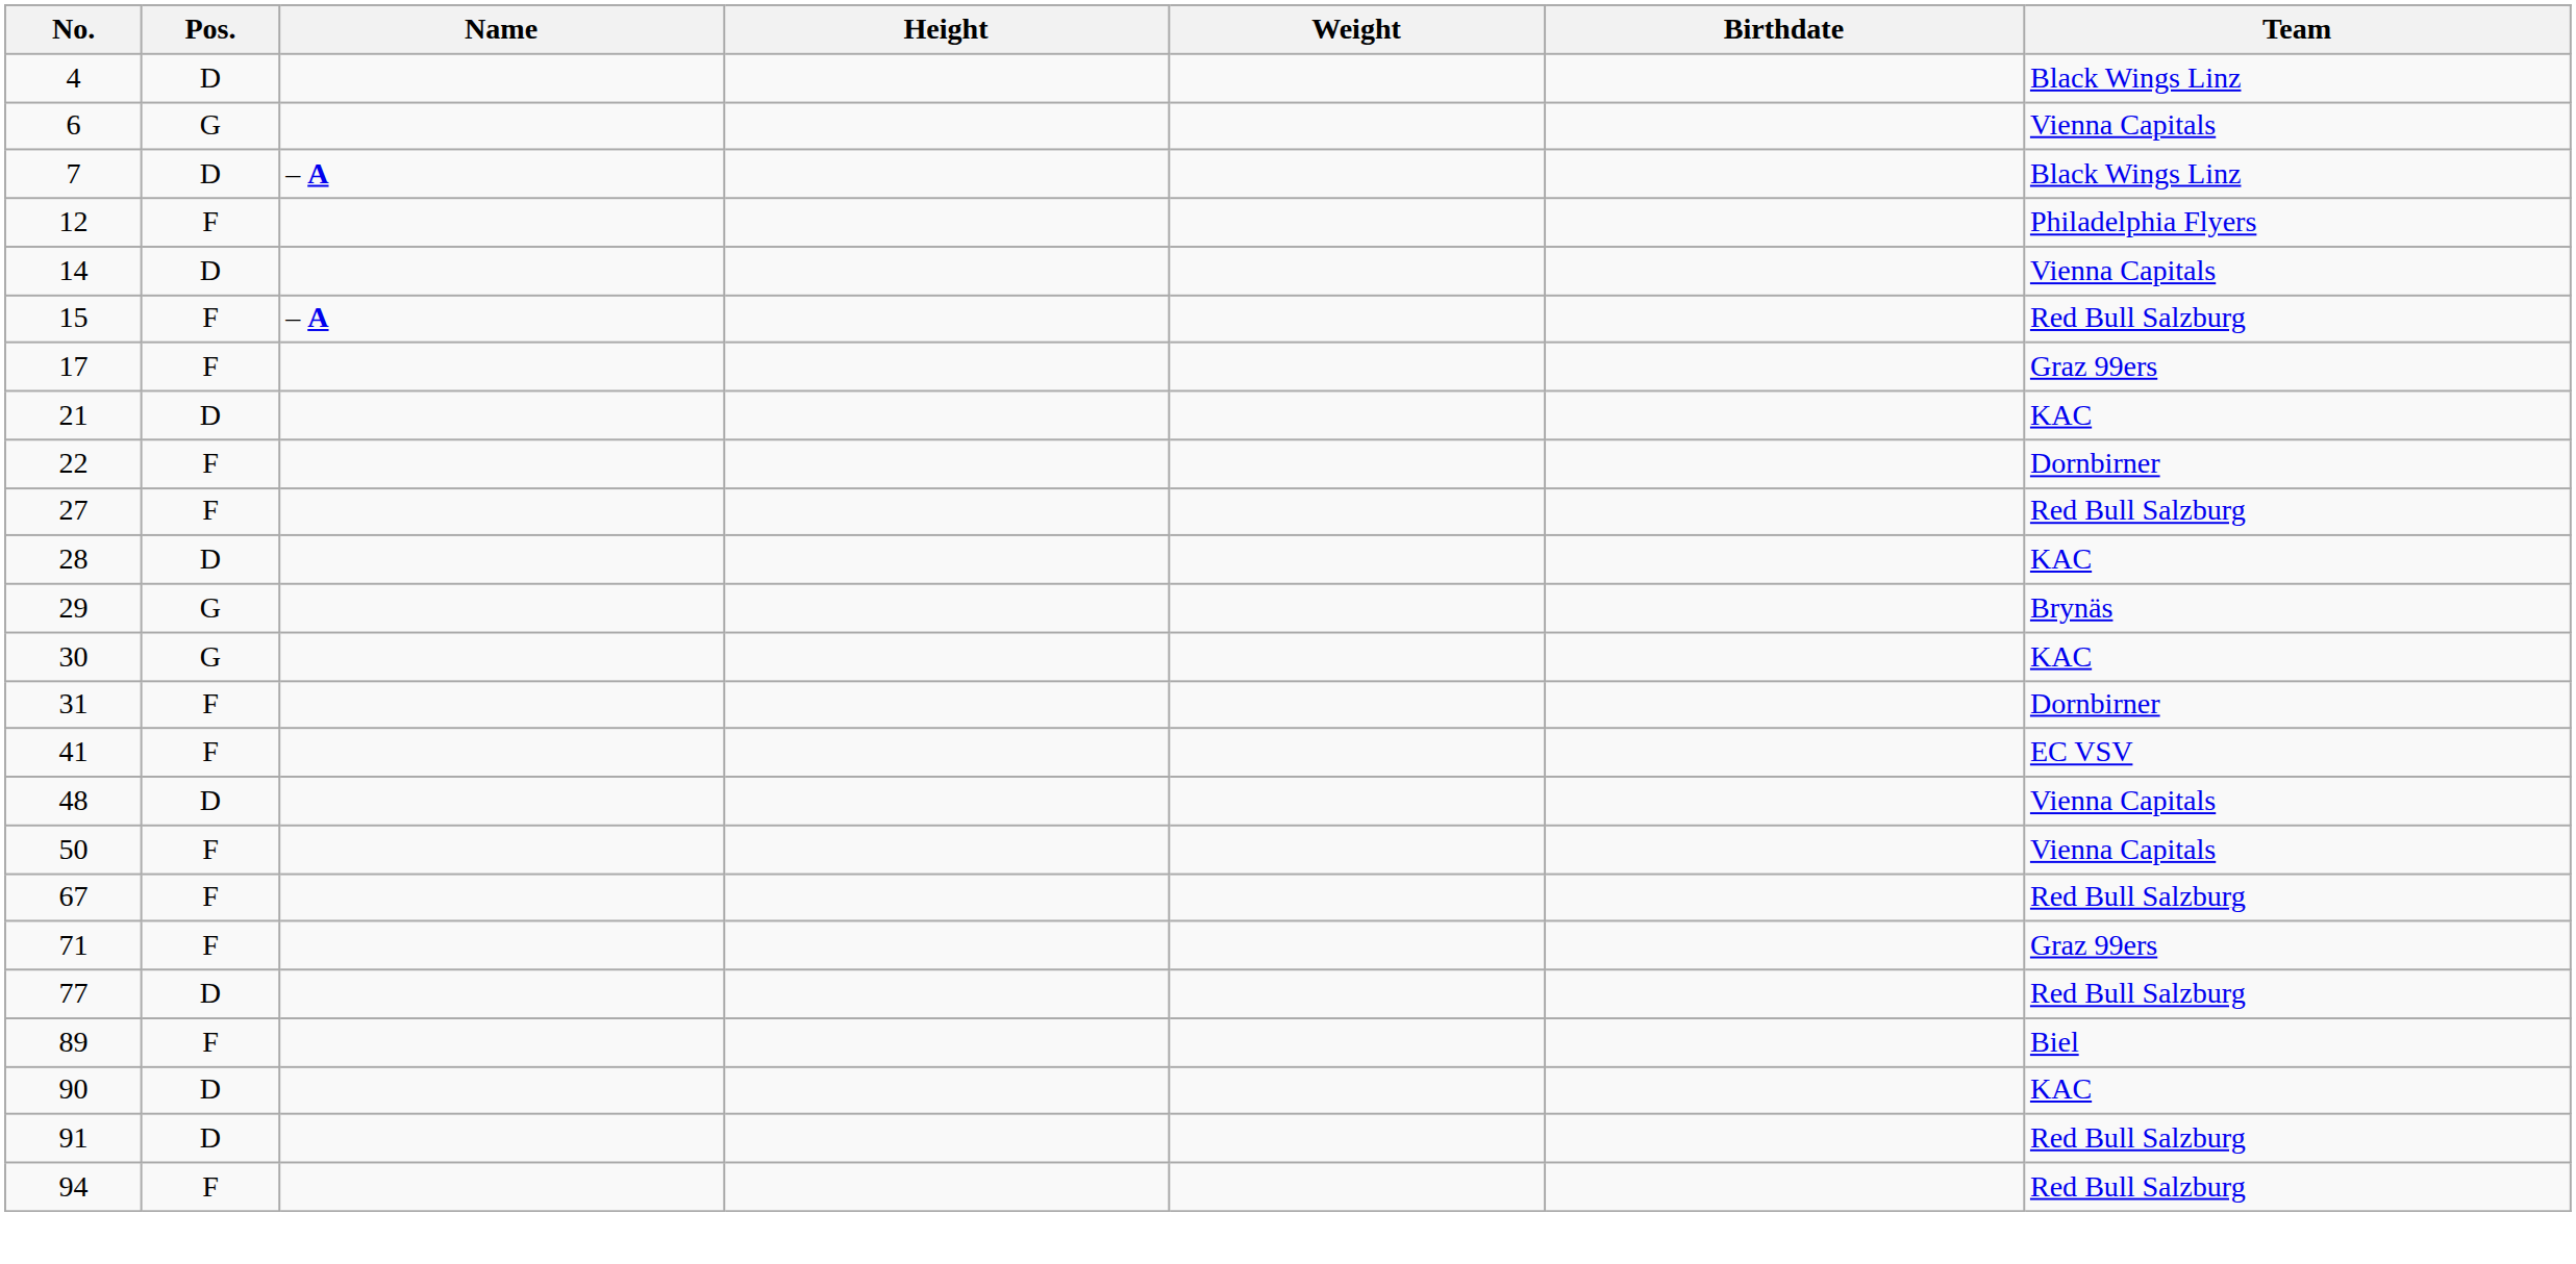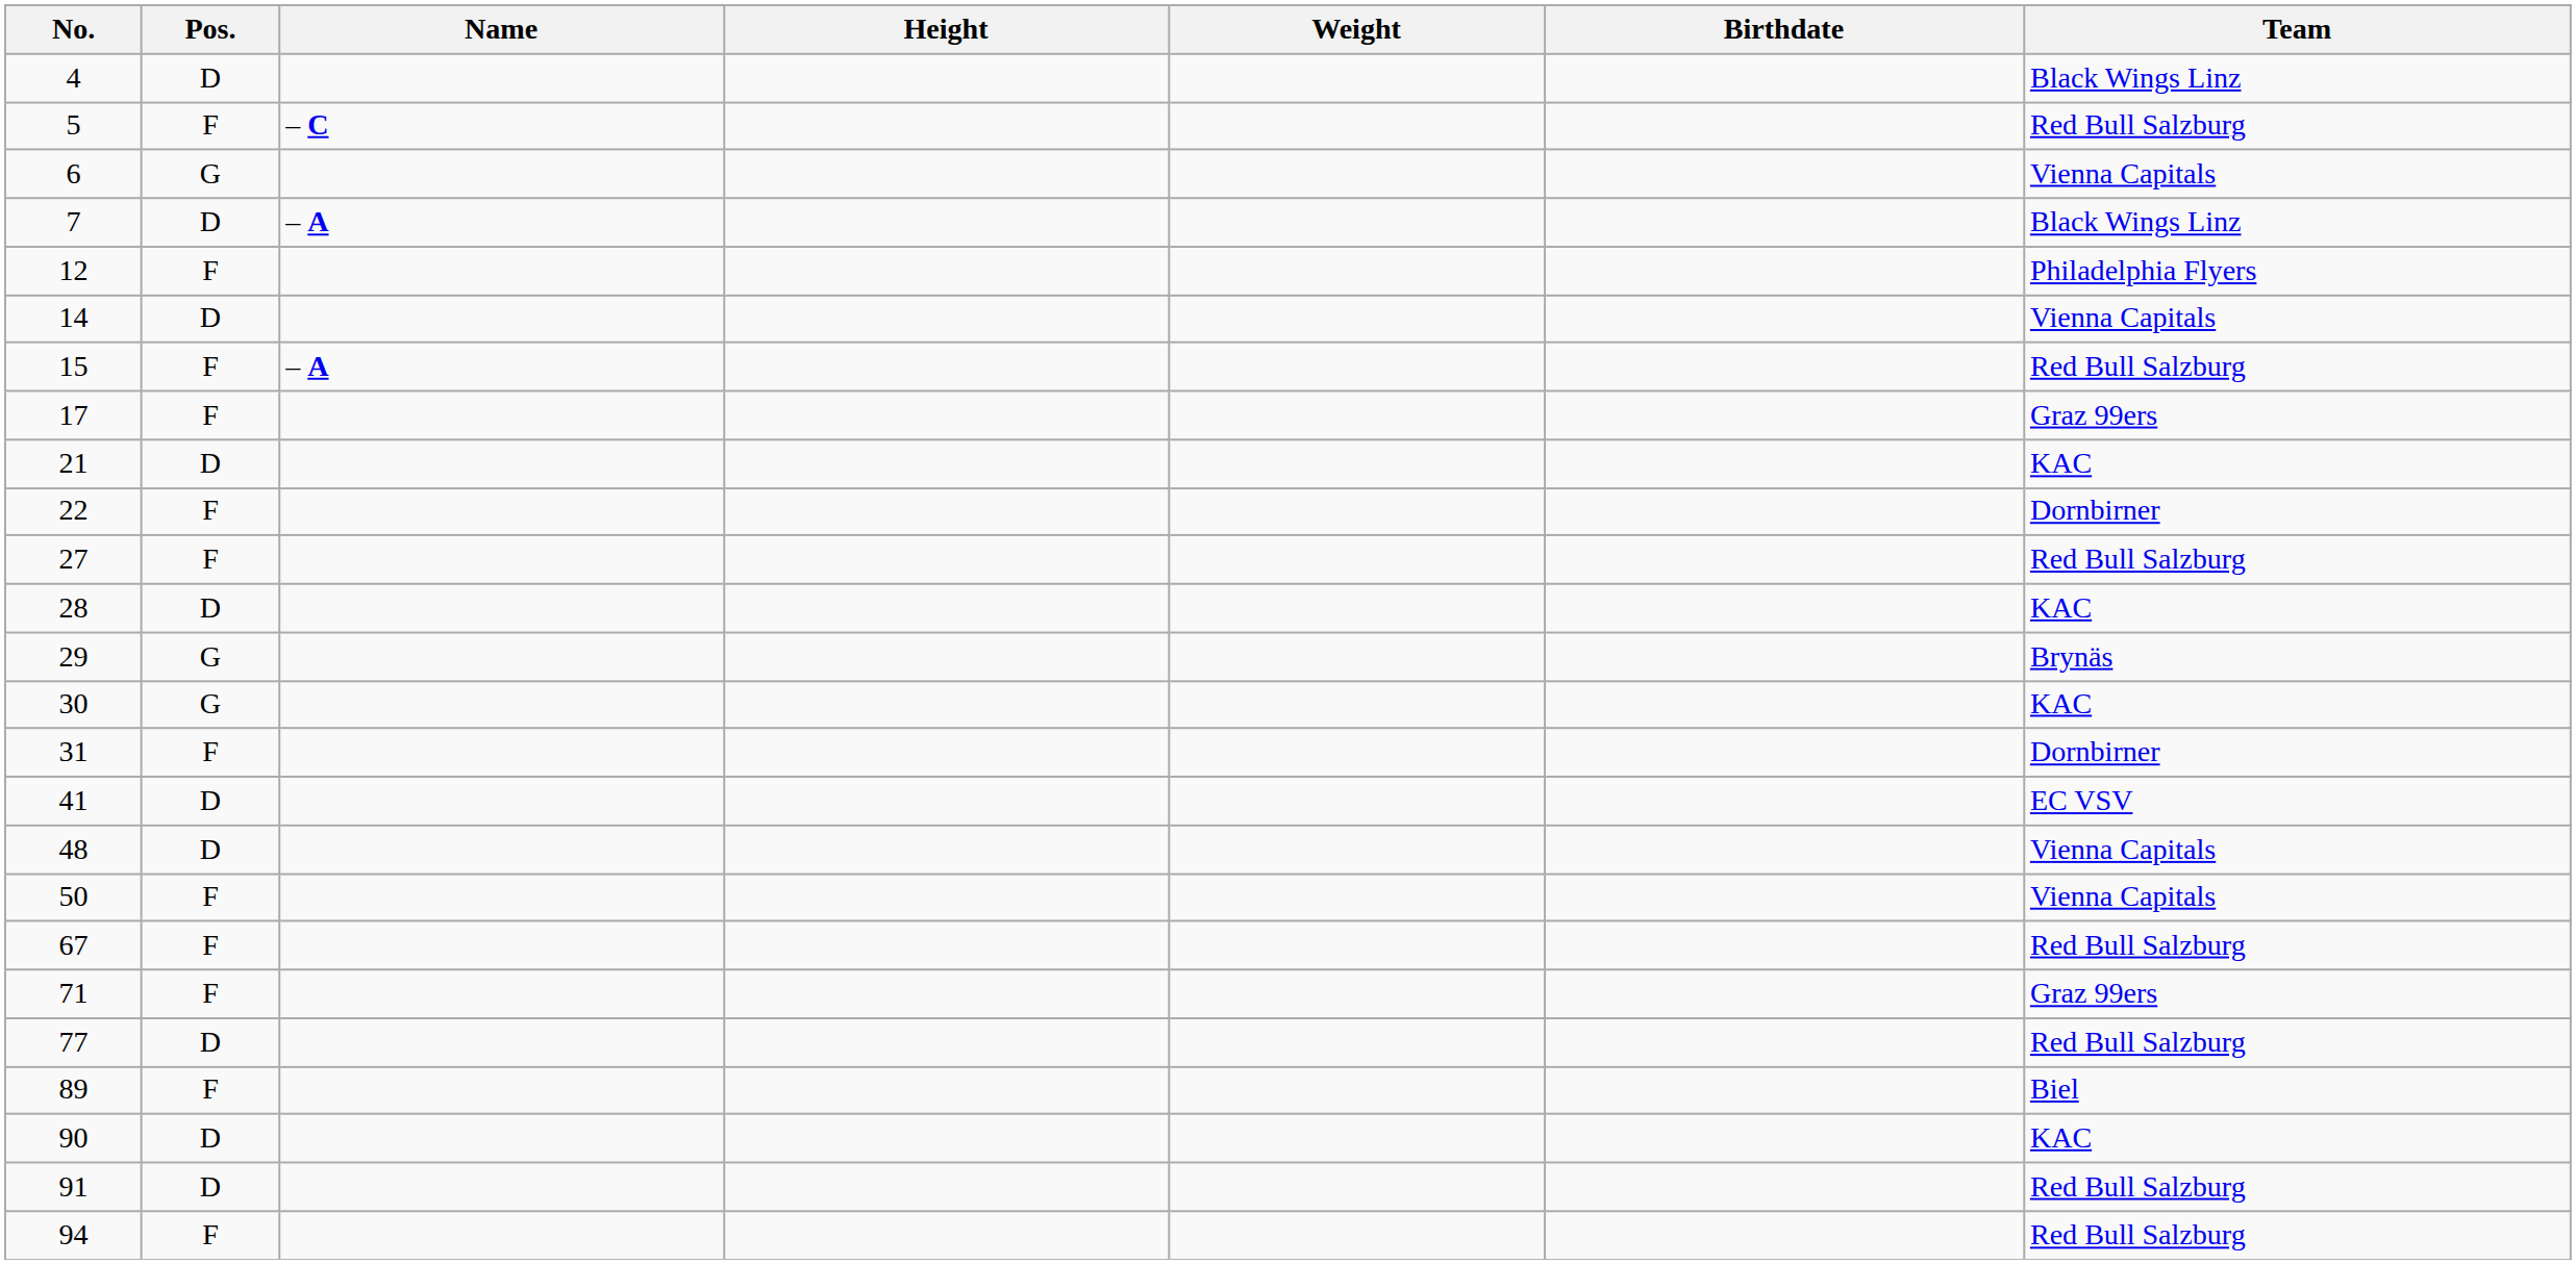+ row: 5 | F | – C | Red Bull Salzburg
41 | Pos.: F -> D
